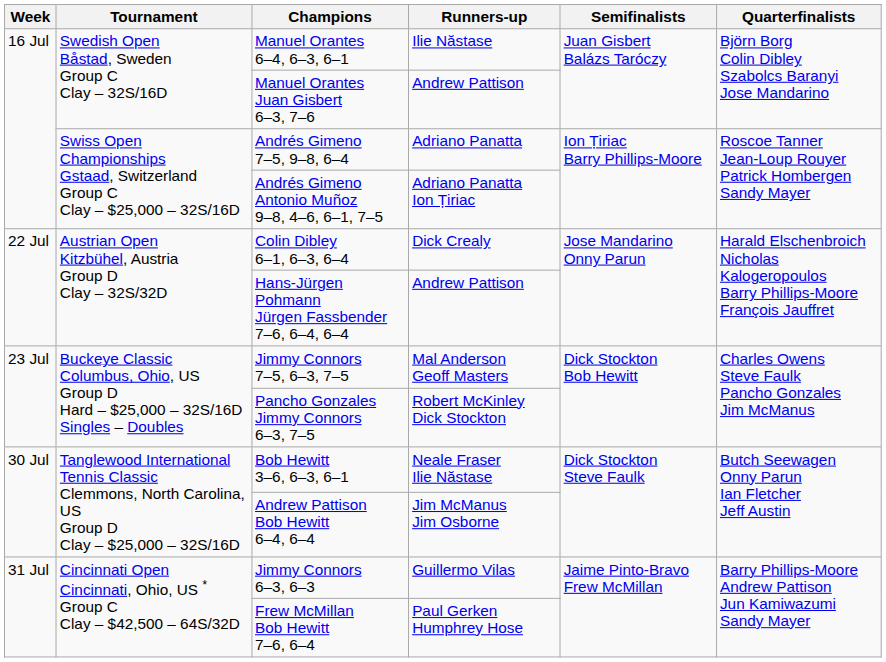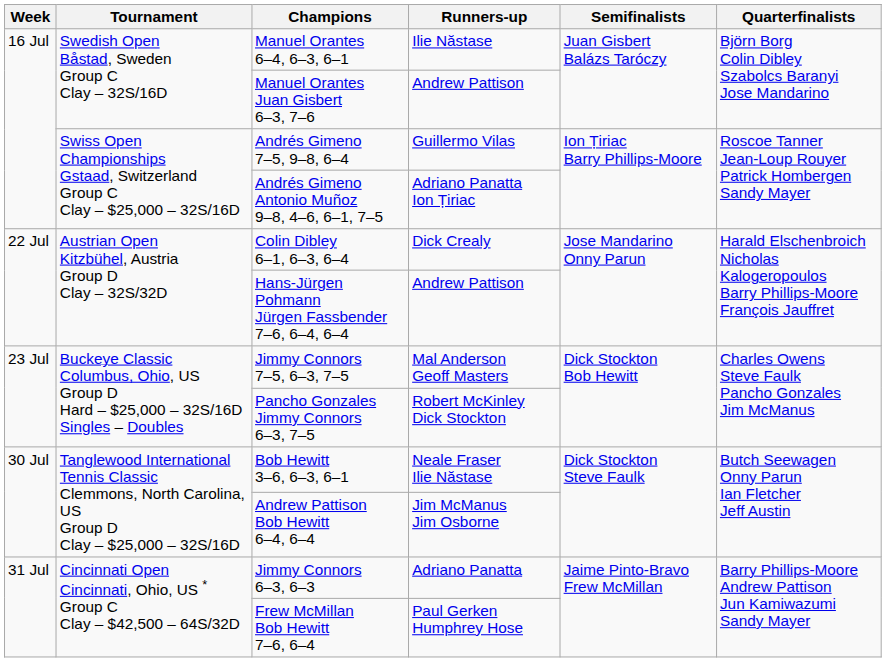Andrés Gimeno 7–5, 9–8, 6–4 | Runners-up: Adriano Panatta -> Guillermo Vilas
Jimmy Connors 6–3, 6–3 | Runners-up: Guillermo Vilas -> Adriano Panatta
